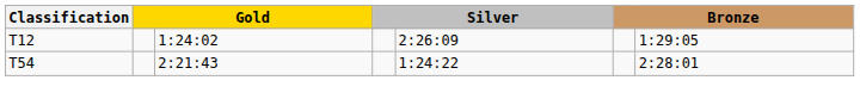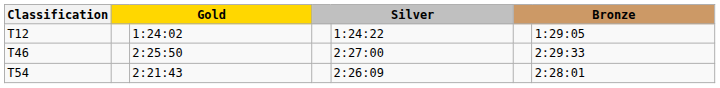T12 | column 5: 2:26:09 -> 1:24:22
+ row: T46 | 2:25:50 | 2:27:00 | 2:29:33
T54 | column 5: 1:24:22 -> 2:26:09
